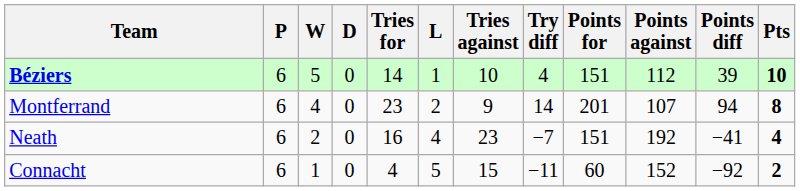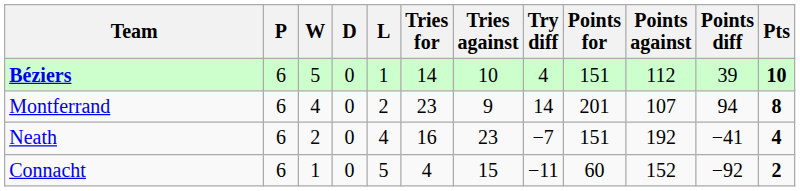columns swapped: L <-> Tries for
